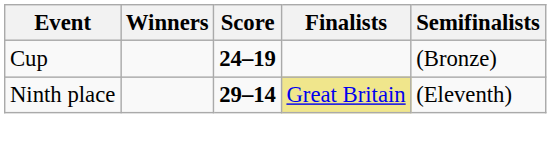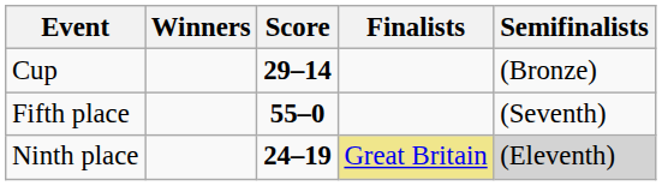Cup | Score: 24–19 -> 29–14
+ row: Fifth place | 55–0 | (Seventh)
Ninth place | Score: 29–14 -> 24–19
Ninth place | Semifinalists: no background -> lightgrey background
